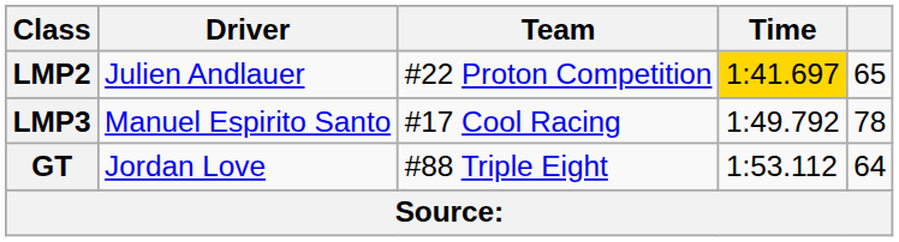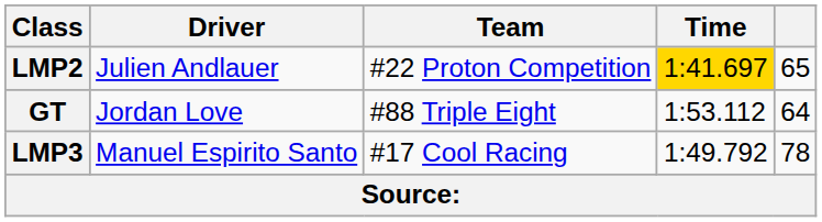rows swapped: LMP3 <-> GT
